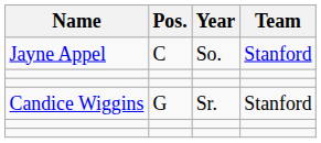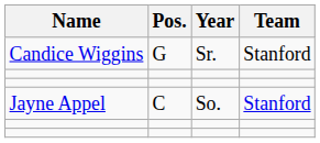rows swapped: Jayne Appel <-> Candice Wiggins
